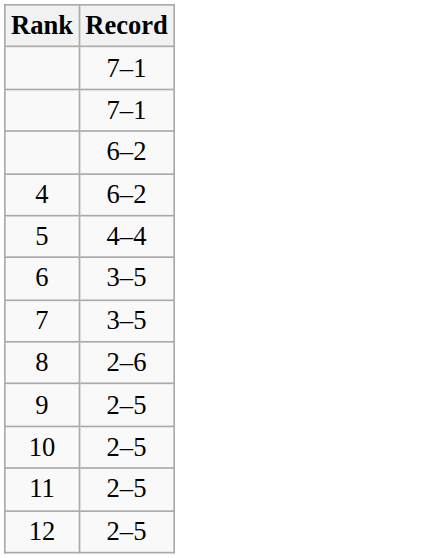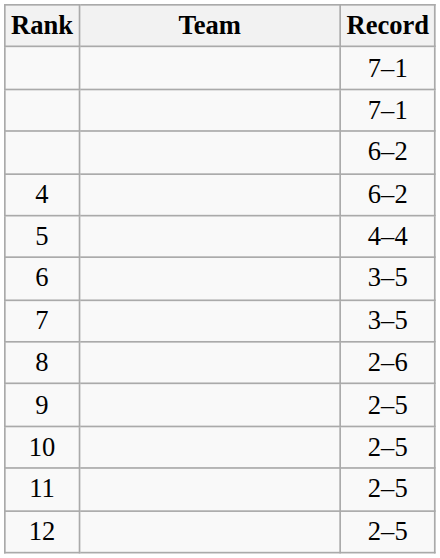+ column: Team
